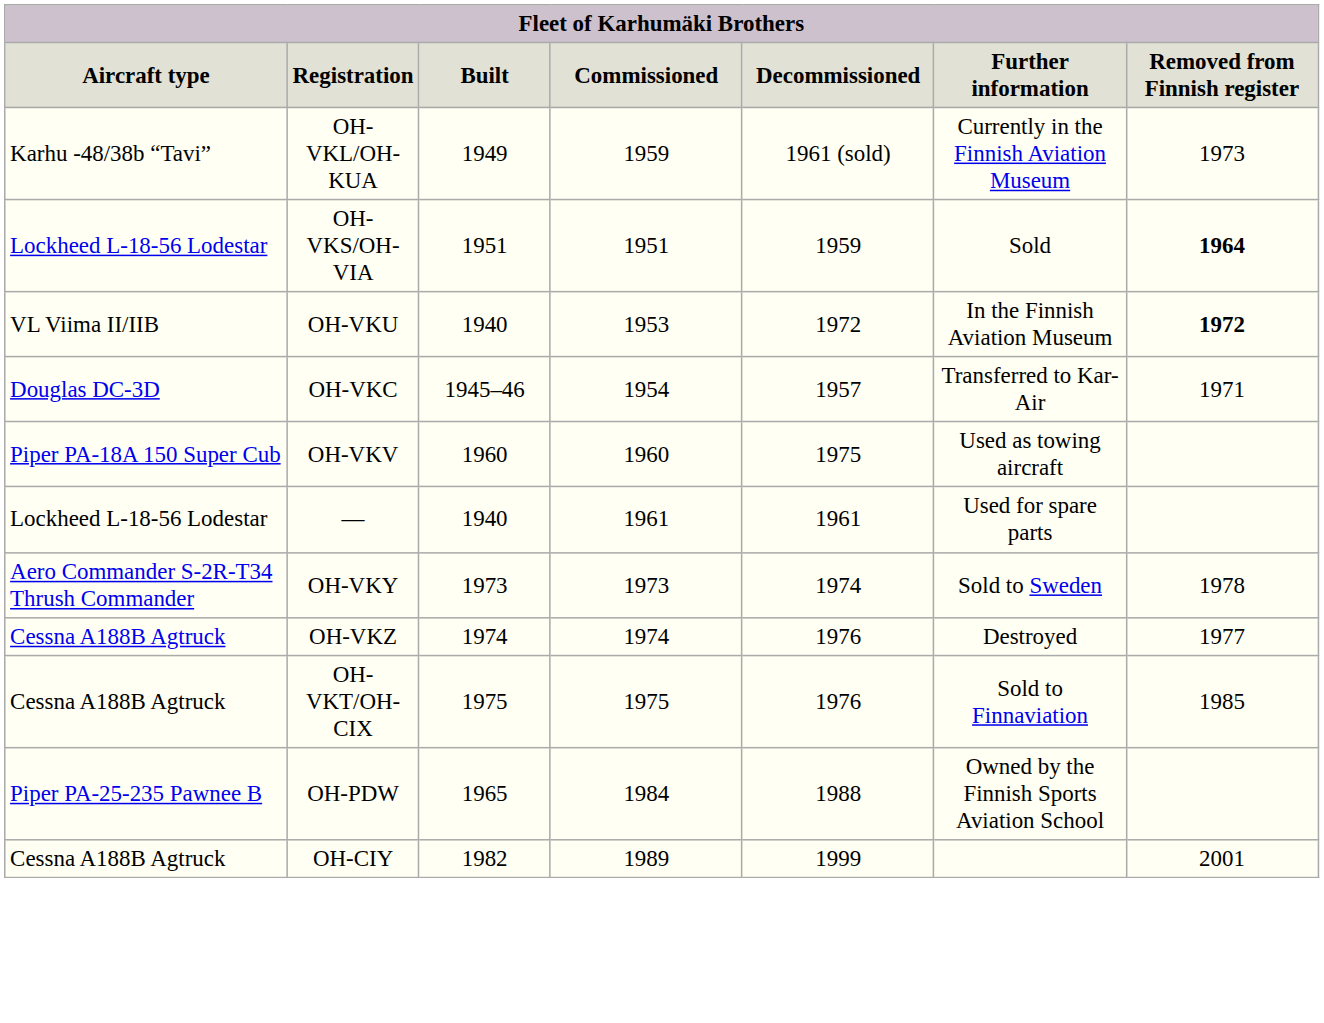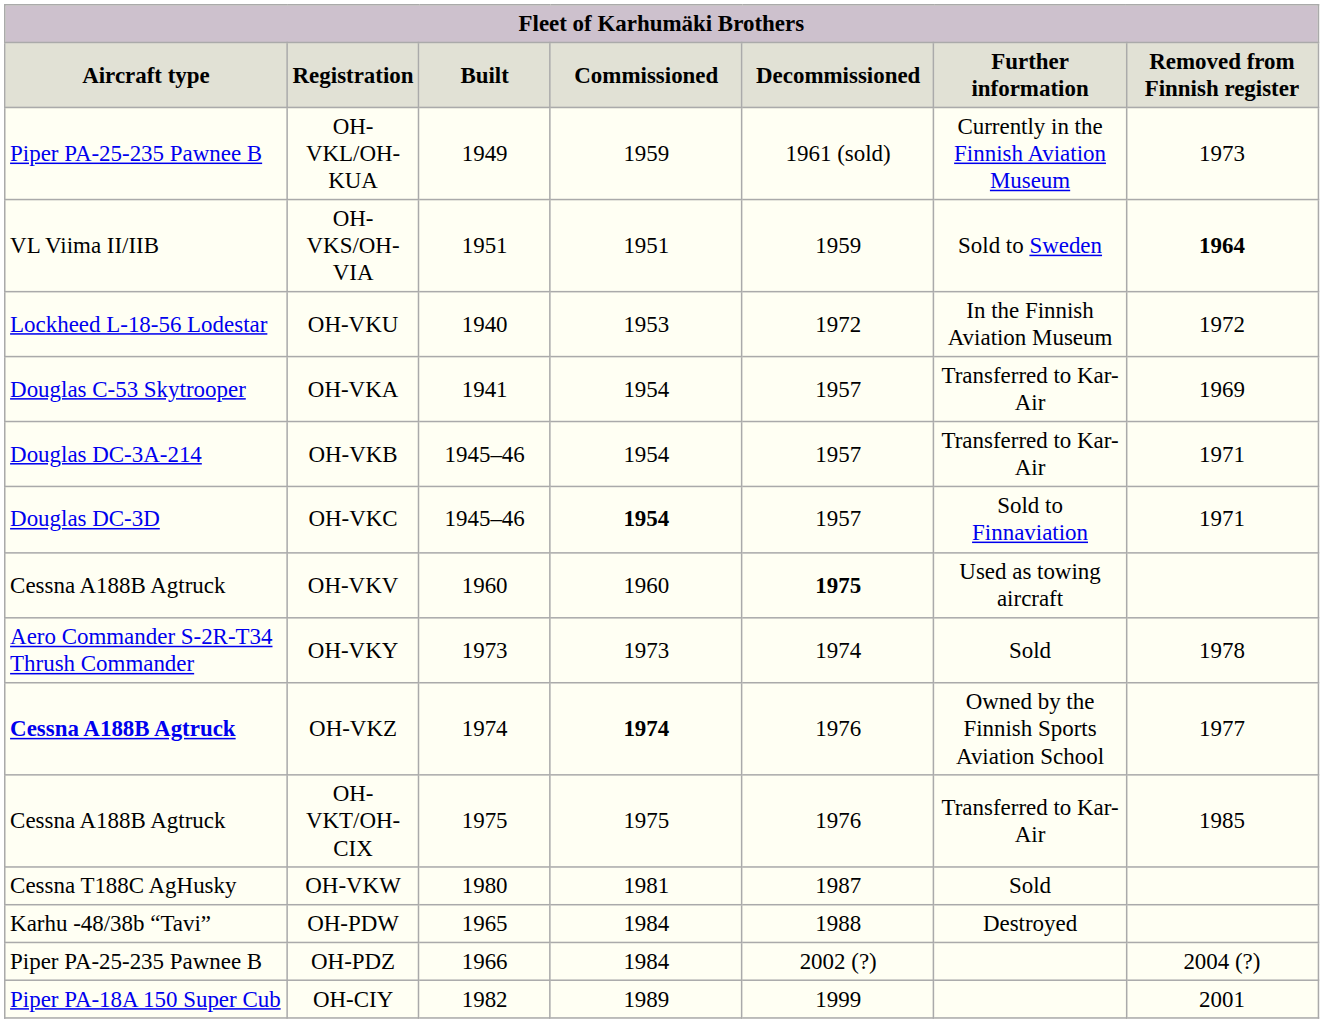OH-VKL/OH-KUA | Aircraft type: Karhu -48/38b “Tavi” -> Piper PA-25-235 Pawnee B
OH-VKS/OH-VIA | Aircraft type: Lockheed L-18-56 Lodestar -> VL Viima II/IIB
OH-VKS/OH-VIA | Further information: Sold -> Sold to Sweden
OH-VKU | Aircraft type: VL Viima II/IIB -> Lockheed L-18-56 Lodestar
OH-VKU | Removed from Finnish register: bold -> normal
+ row: Douglas C-53 Skytrooper | OH-VKA | 1941 | 1954 | 1957 | Transferred to Kar-Air | 1969
+ row: Douglas DC-3A-214 | OH-VKB | 1945–46 | 1954 | 1957 | Transferred to Kar-Air | 1971
OH-VKC | Commissioned: normal -> bold
OH-VKC | Further information: Transferred to Kar-Air -> Sold to Finnaviation
OH-VKV | Aircraft type: Piper PA-18A 150 Super Cub -> Cessna A188B Agtruck
OH-VKV | Decommissioned: normal -> bold
- row: Lockheed L-18-56 Lodestar | — | 1940 | 1961 | 1961 | Used for spare parts
OH-VKY | Further information: Sold to Sweden -> Sold
OH-VKZ | Aircraft type: normal -> bold
OH-VKZ | Commissioned: normal -> bold
OH-VKZ | Further information: Destroyed -> Owned by the Finnish Sports Aviation School
OH-VKT/OH-CIX | Further information: Sold to Finnaviation -> Transferred to Kar-Air
+ row: Cessna T188C AgHusky | OH-VKW | 1980 | 1981 | 1987 | Sold
OH-PDW | Aircraft type: Piper PA-25-235 Pawnee B -> Karhu -48/38b “Tavi”
OH-PDW | Further information: Owned by the Finnish Sports Aviation School -> Destroyed
+ row: Piper PA-25-235 Pawnee B | OH-PDZ | 1966 | 1984 | 2002 (?) | 2004 (?)
OH-CIY | Aircraft type: Cessna A188B Agtruck -> Piper PA-18A 150 Super Cub
